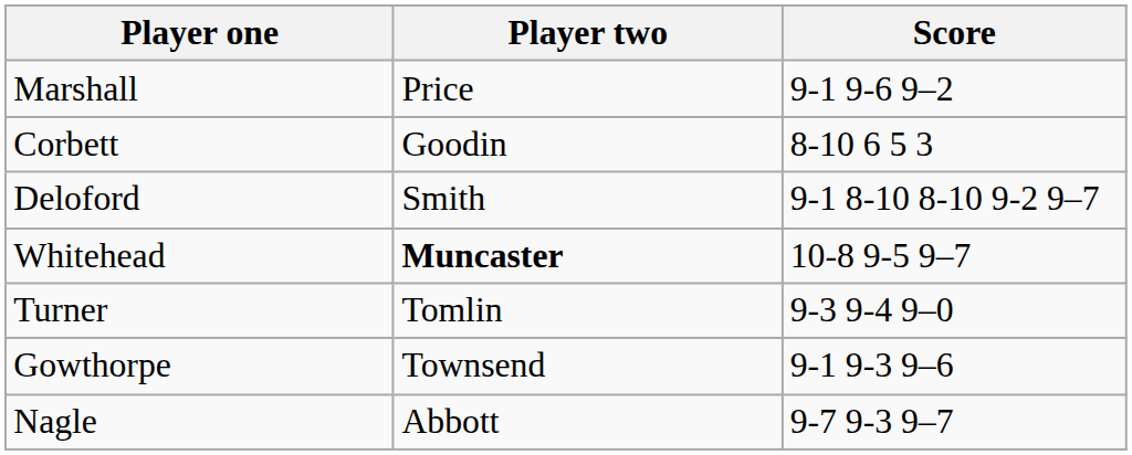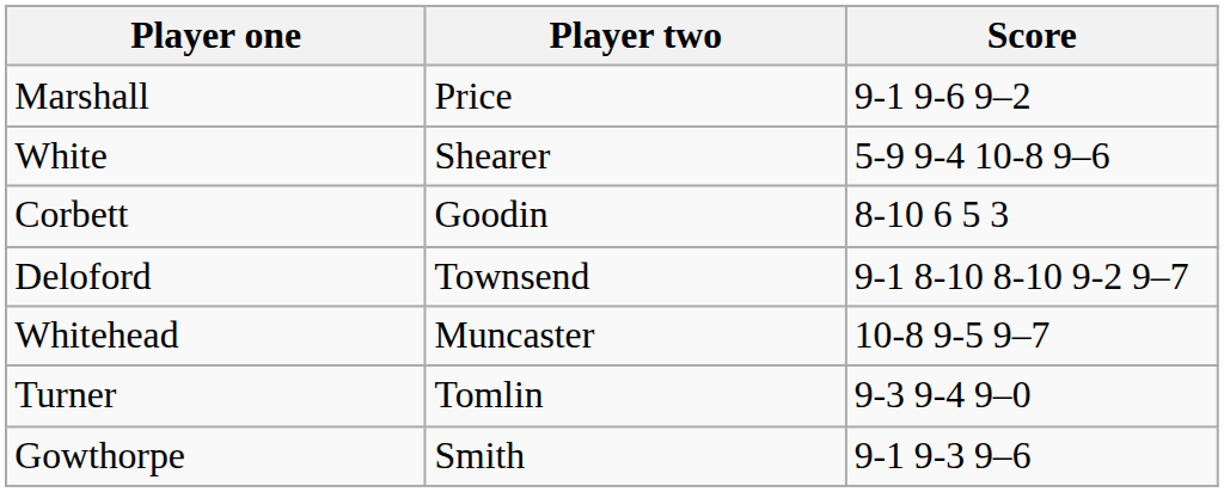+ row: White | Shearer | 5-9 9-4 10-8 9–6
Deloford | Player two: Smith -> Townsend
Whitehead | Player two: bold -> normal
Gowthorpe | Player two: Townsend -> Smith
- row: Nagle | Abbott | 9-7 9-3 9–7
